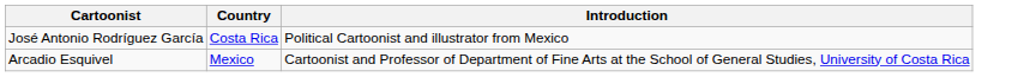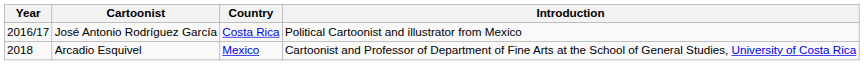+ column: Year | 2016/17 | 2018
